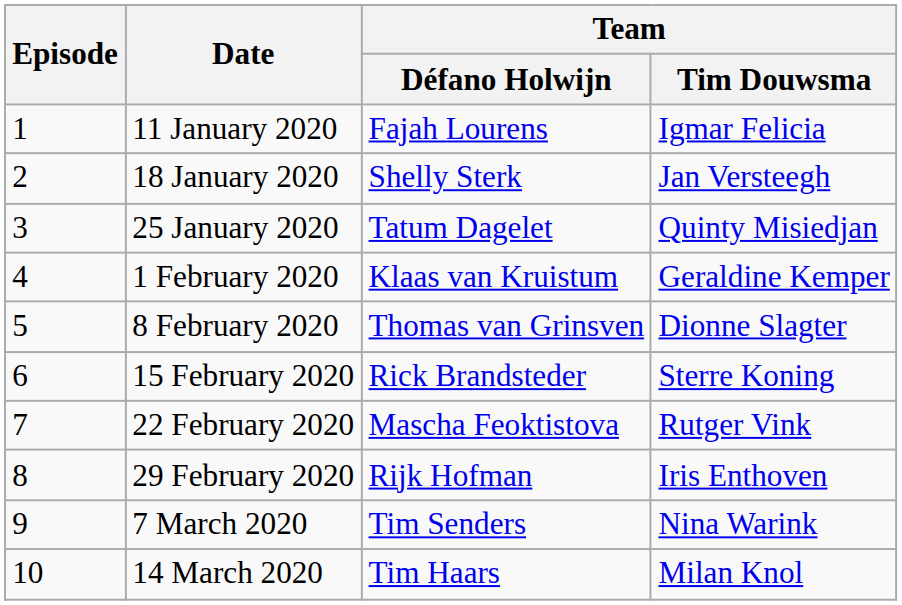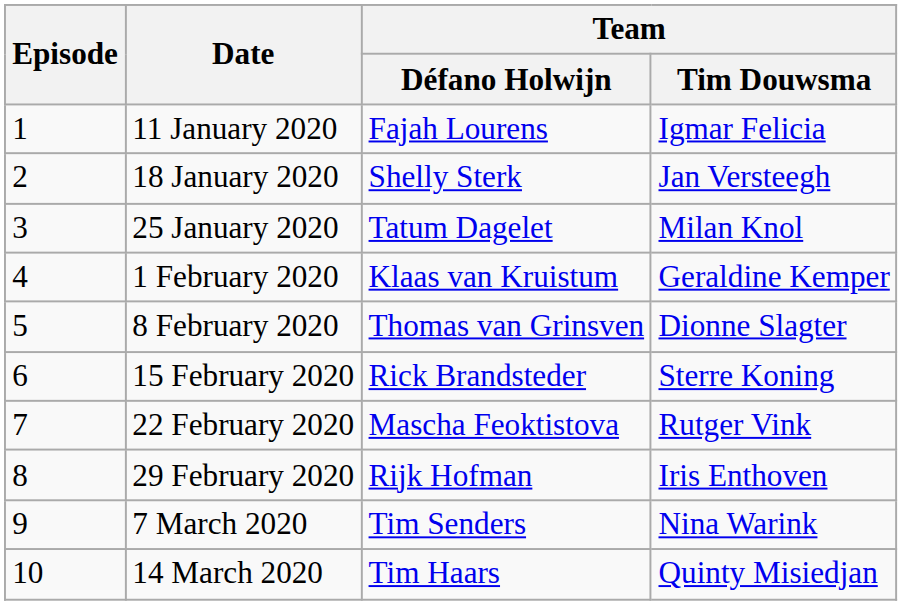25 January 2020 | Team / Tim Douwsma: Quinty Misiedjan -> Milan Knol
14 March 2020 | Team / Tim Douwsma: Milan Knol -> Quinty Misiedjan
